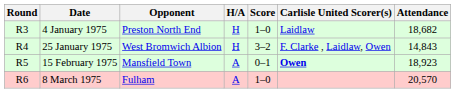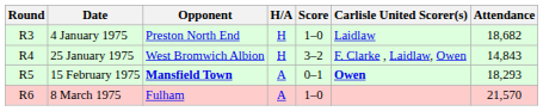15 February 1975 | Opponent: normal -> bold
15 February 1975 | Attendance: 18,923 -> 18,293
8 March 1975 | Attendance: 20,570 -> 21,570
